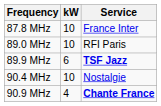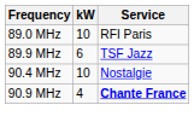- row: 87.8 MHz | 10 | France Inter
89.9 MHz | Service: bold -> normal
